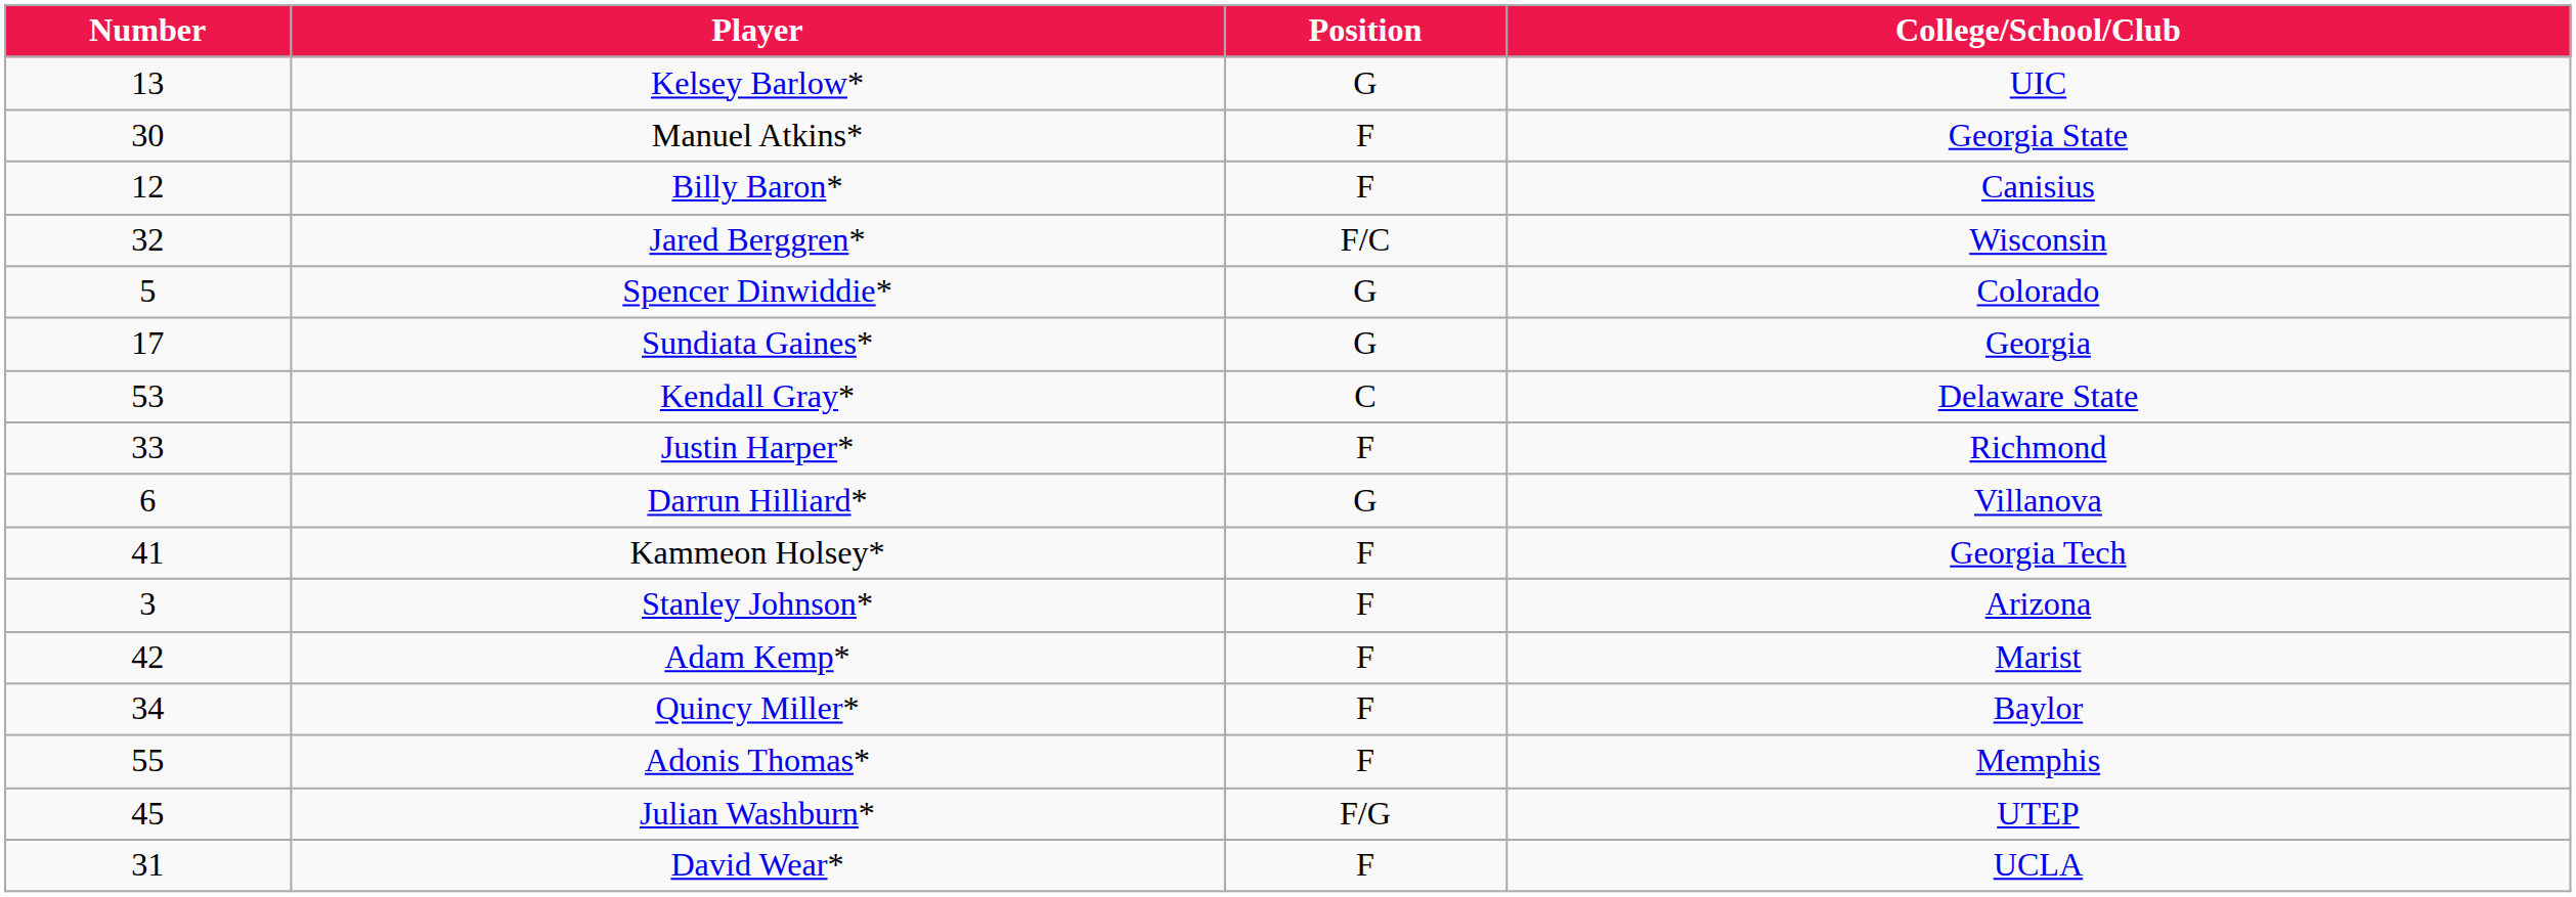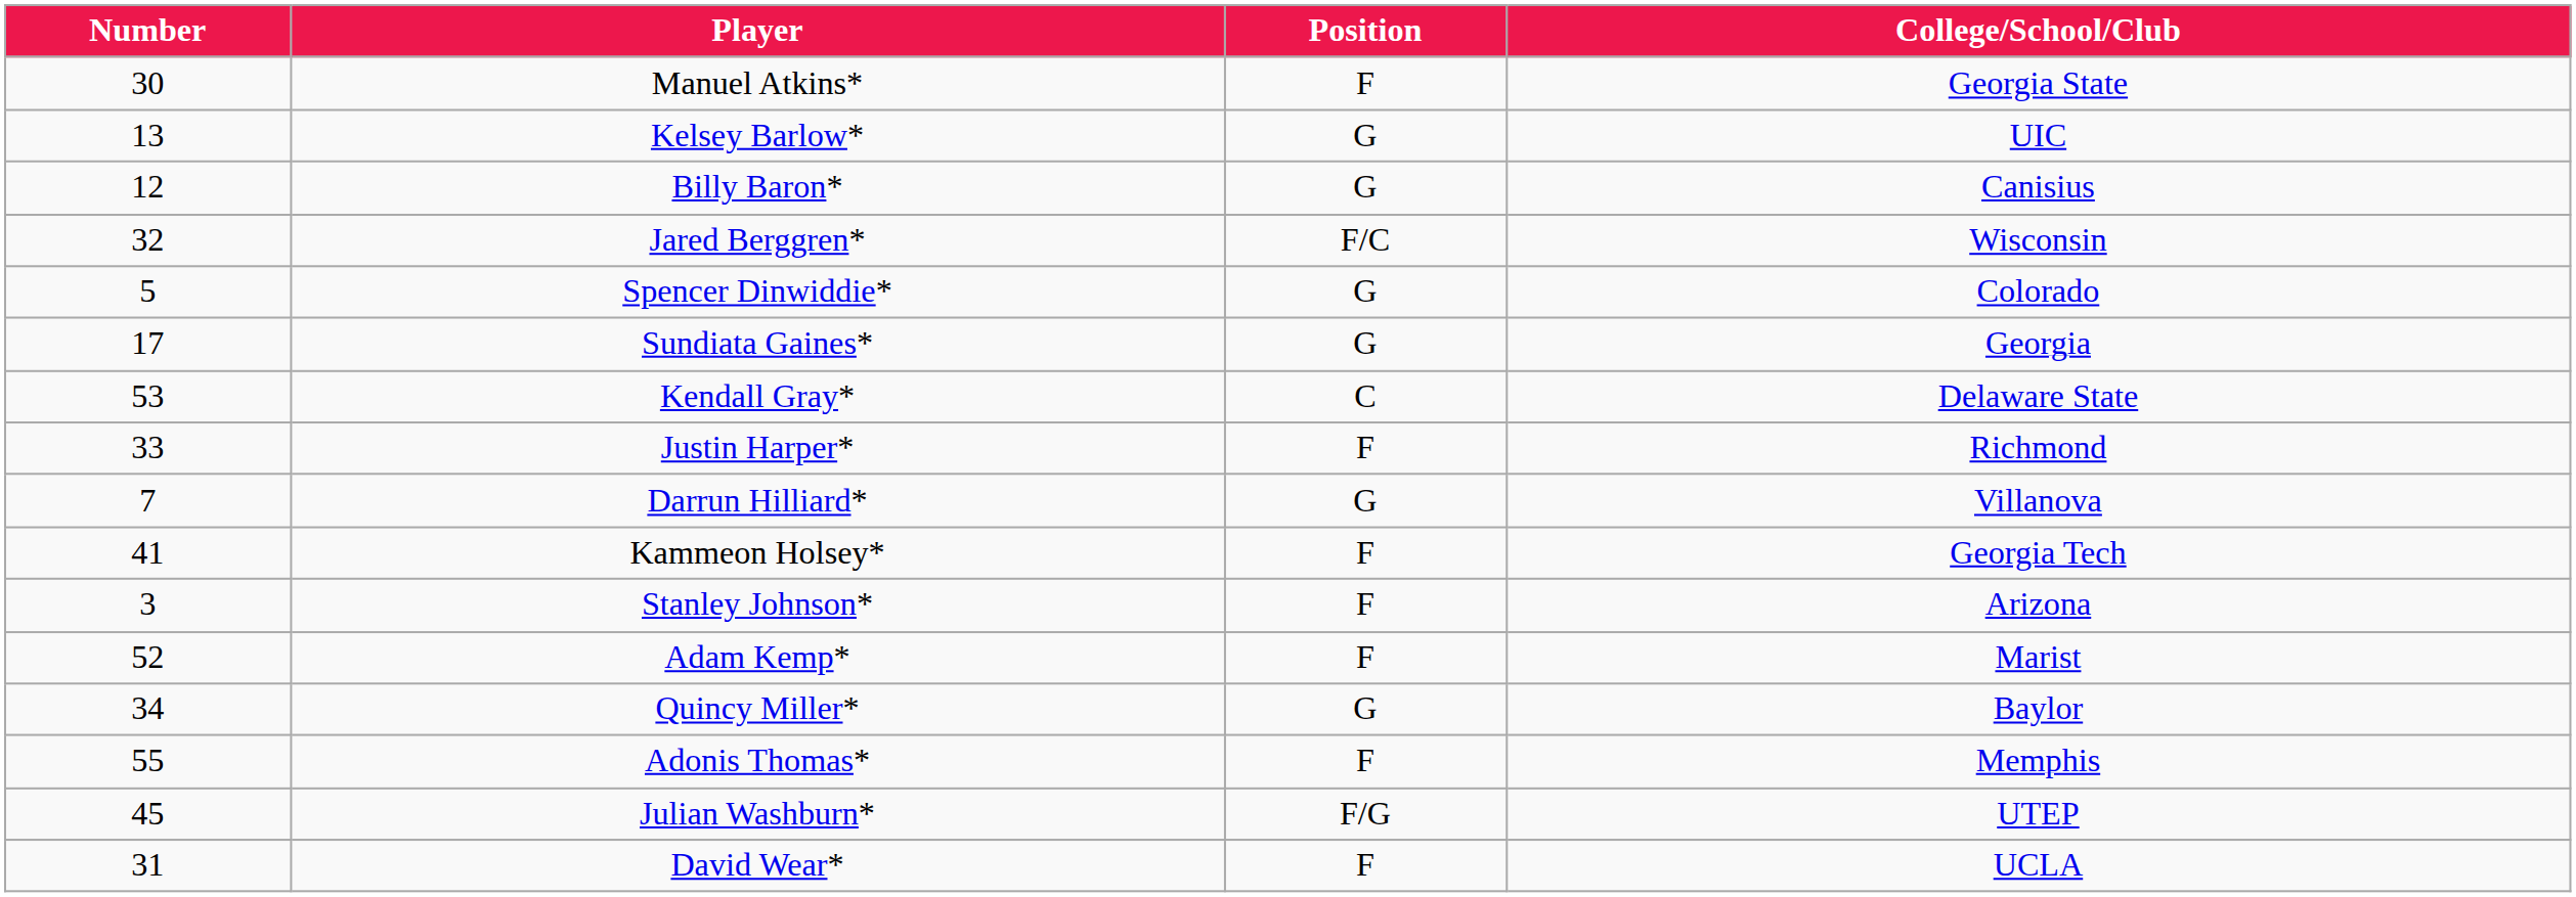rows swapped: Manuel Atkins* <-> Kelsey Barlow*
Billy Baron* | Position: F -> G
Darrun Hilliard* | Number: 6 -> 7
Adam Kemp* | Number: 42 -> 52
Quincy Miller* | Position: F -> G
